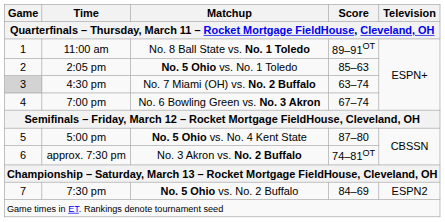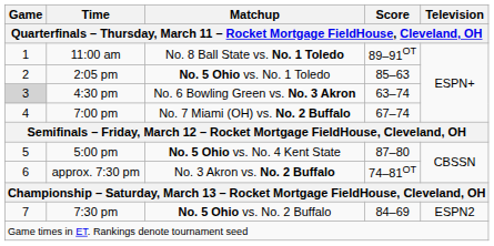4:30 pm | Matchup: No. 7 Miami (OH) vs. No. 2 Buffalo -> No. 6 Bowling Green vs. No. 3 Akron
7:00 pm | Matchup: No. 6 Bowling Green vs. No. 3 Akron -> No. 7 Miami (OH) vs. No. 2 Buffalo
